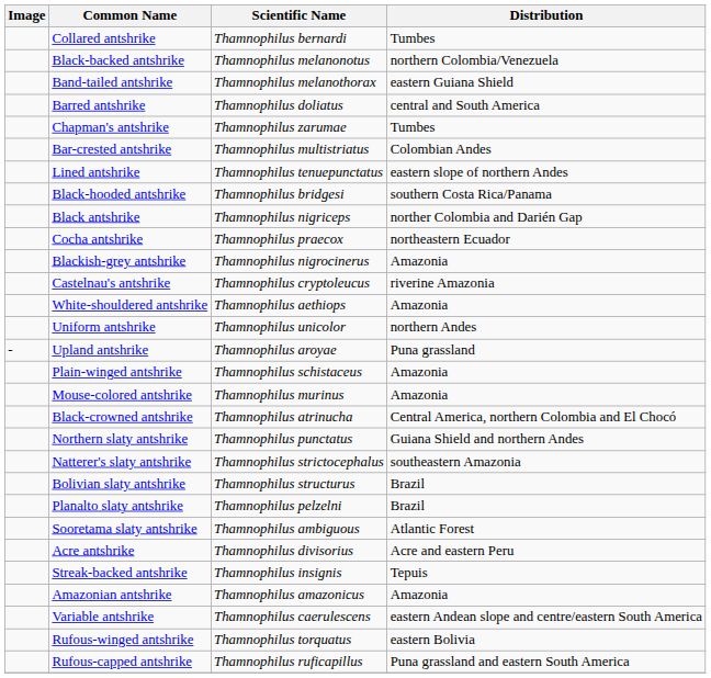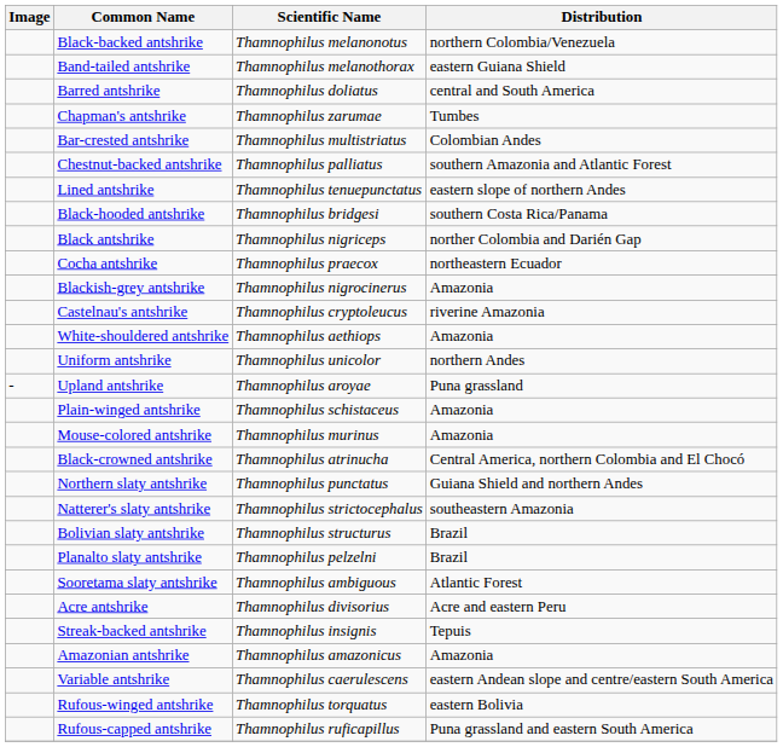- row: Collared antshrike | Thamnophilus bernardi | Tumbes
+ row: Chestnut-backed antshrike | Thamnophilus palliatus | southern Amazonia and Atlantic Forest
